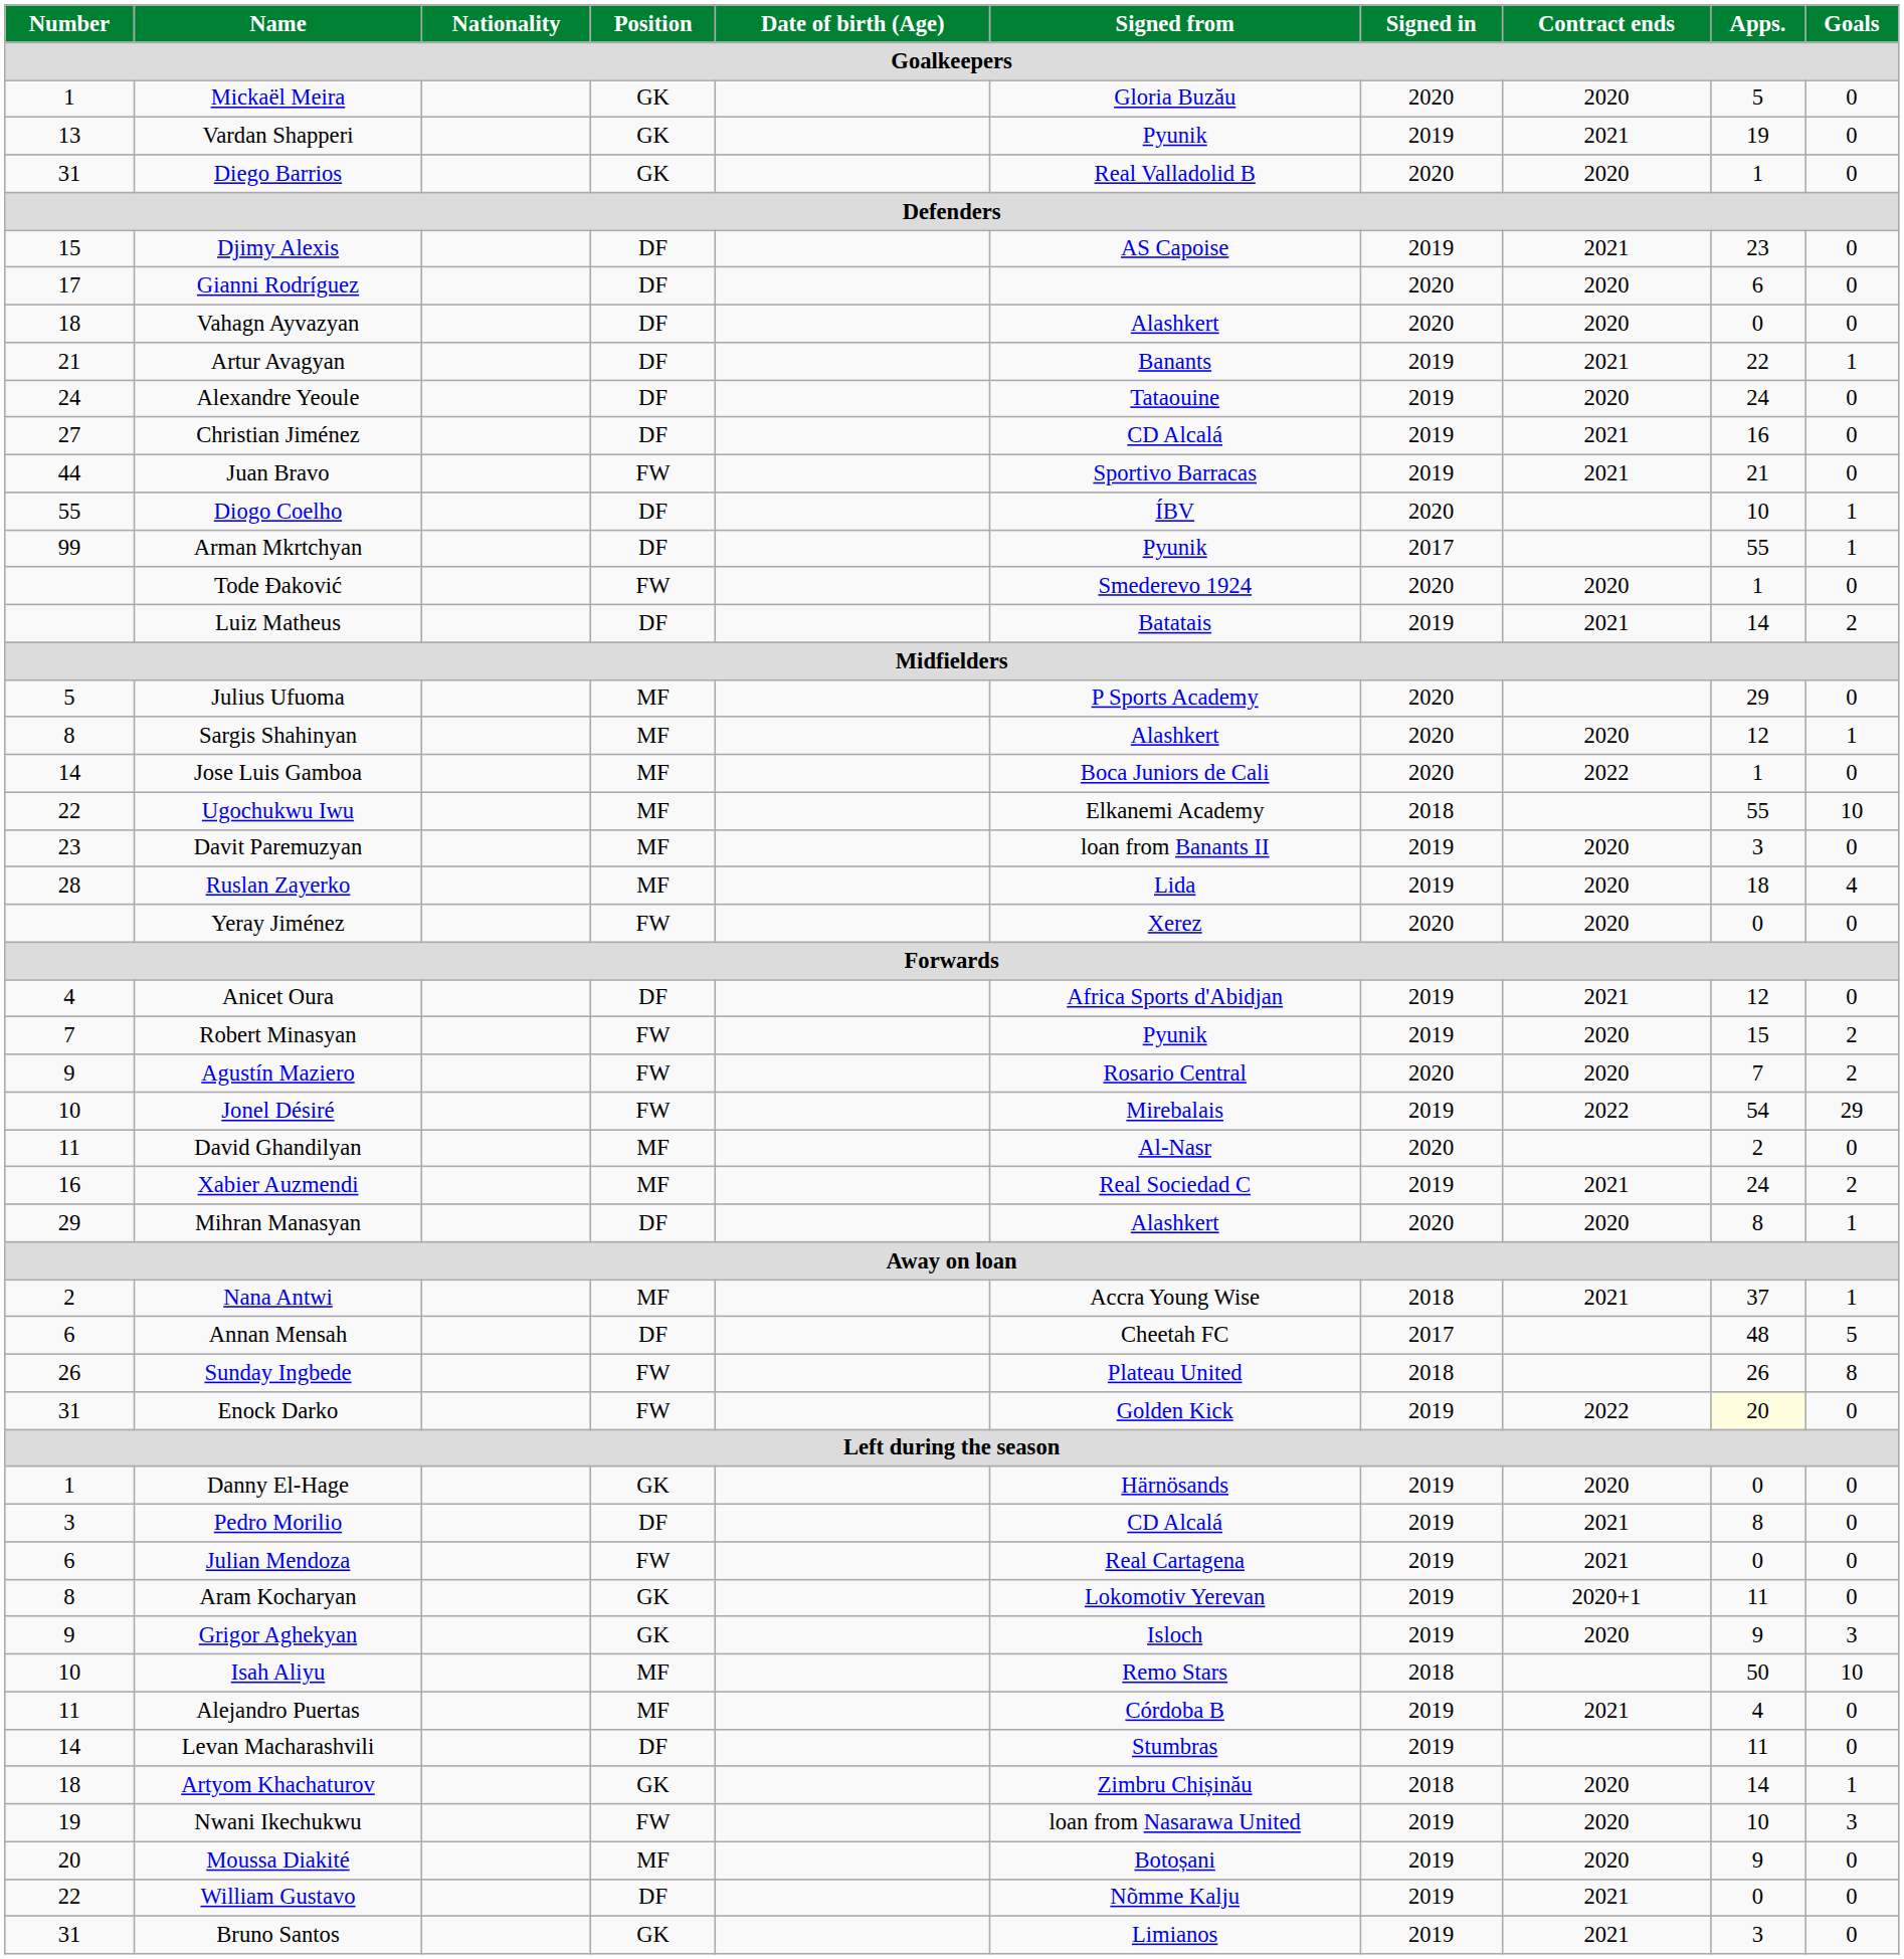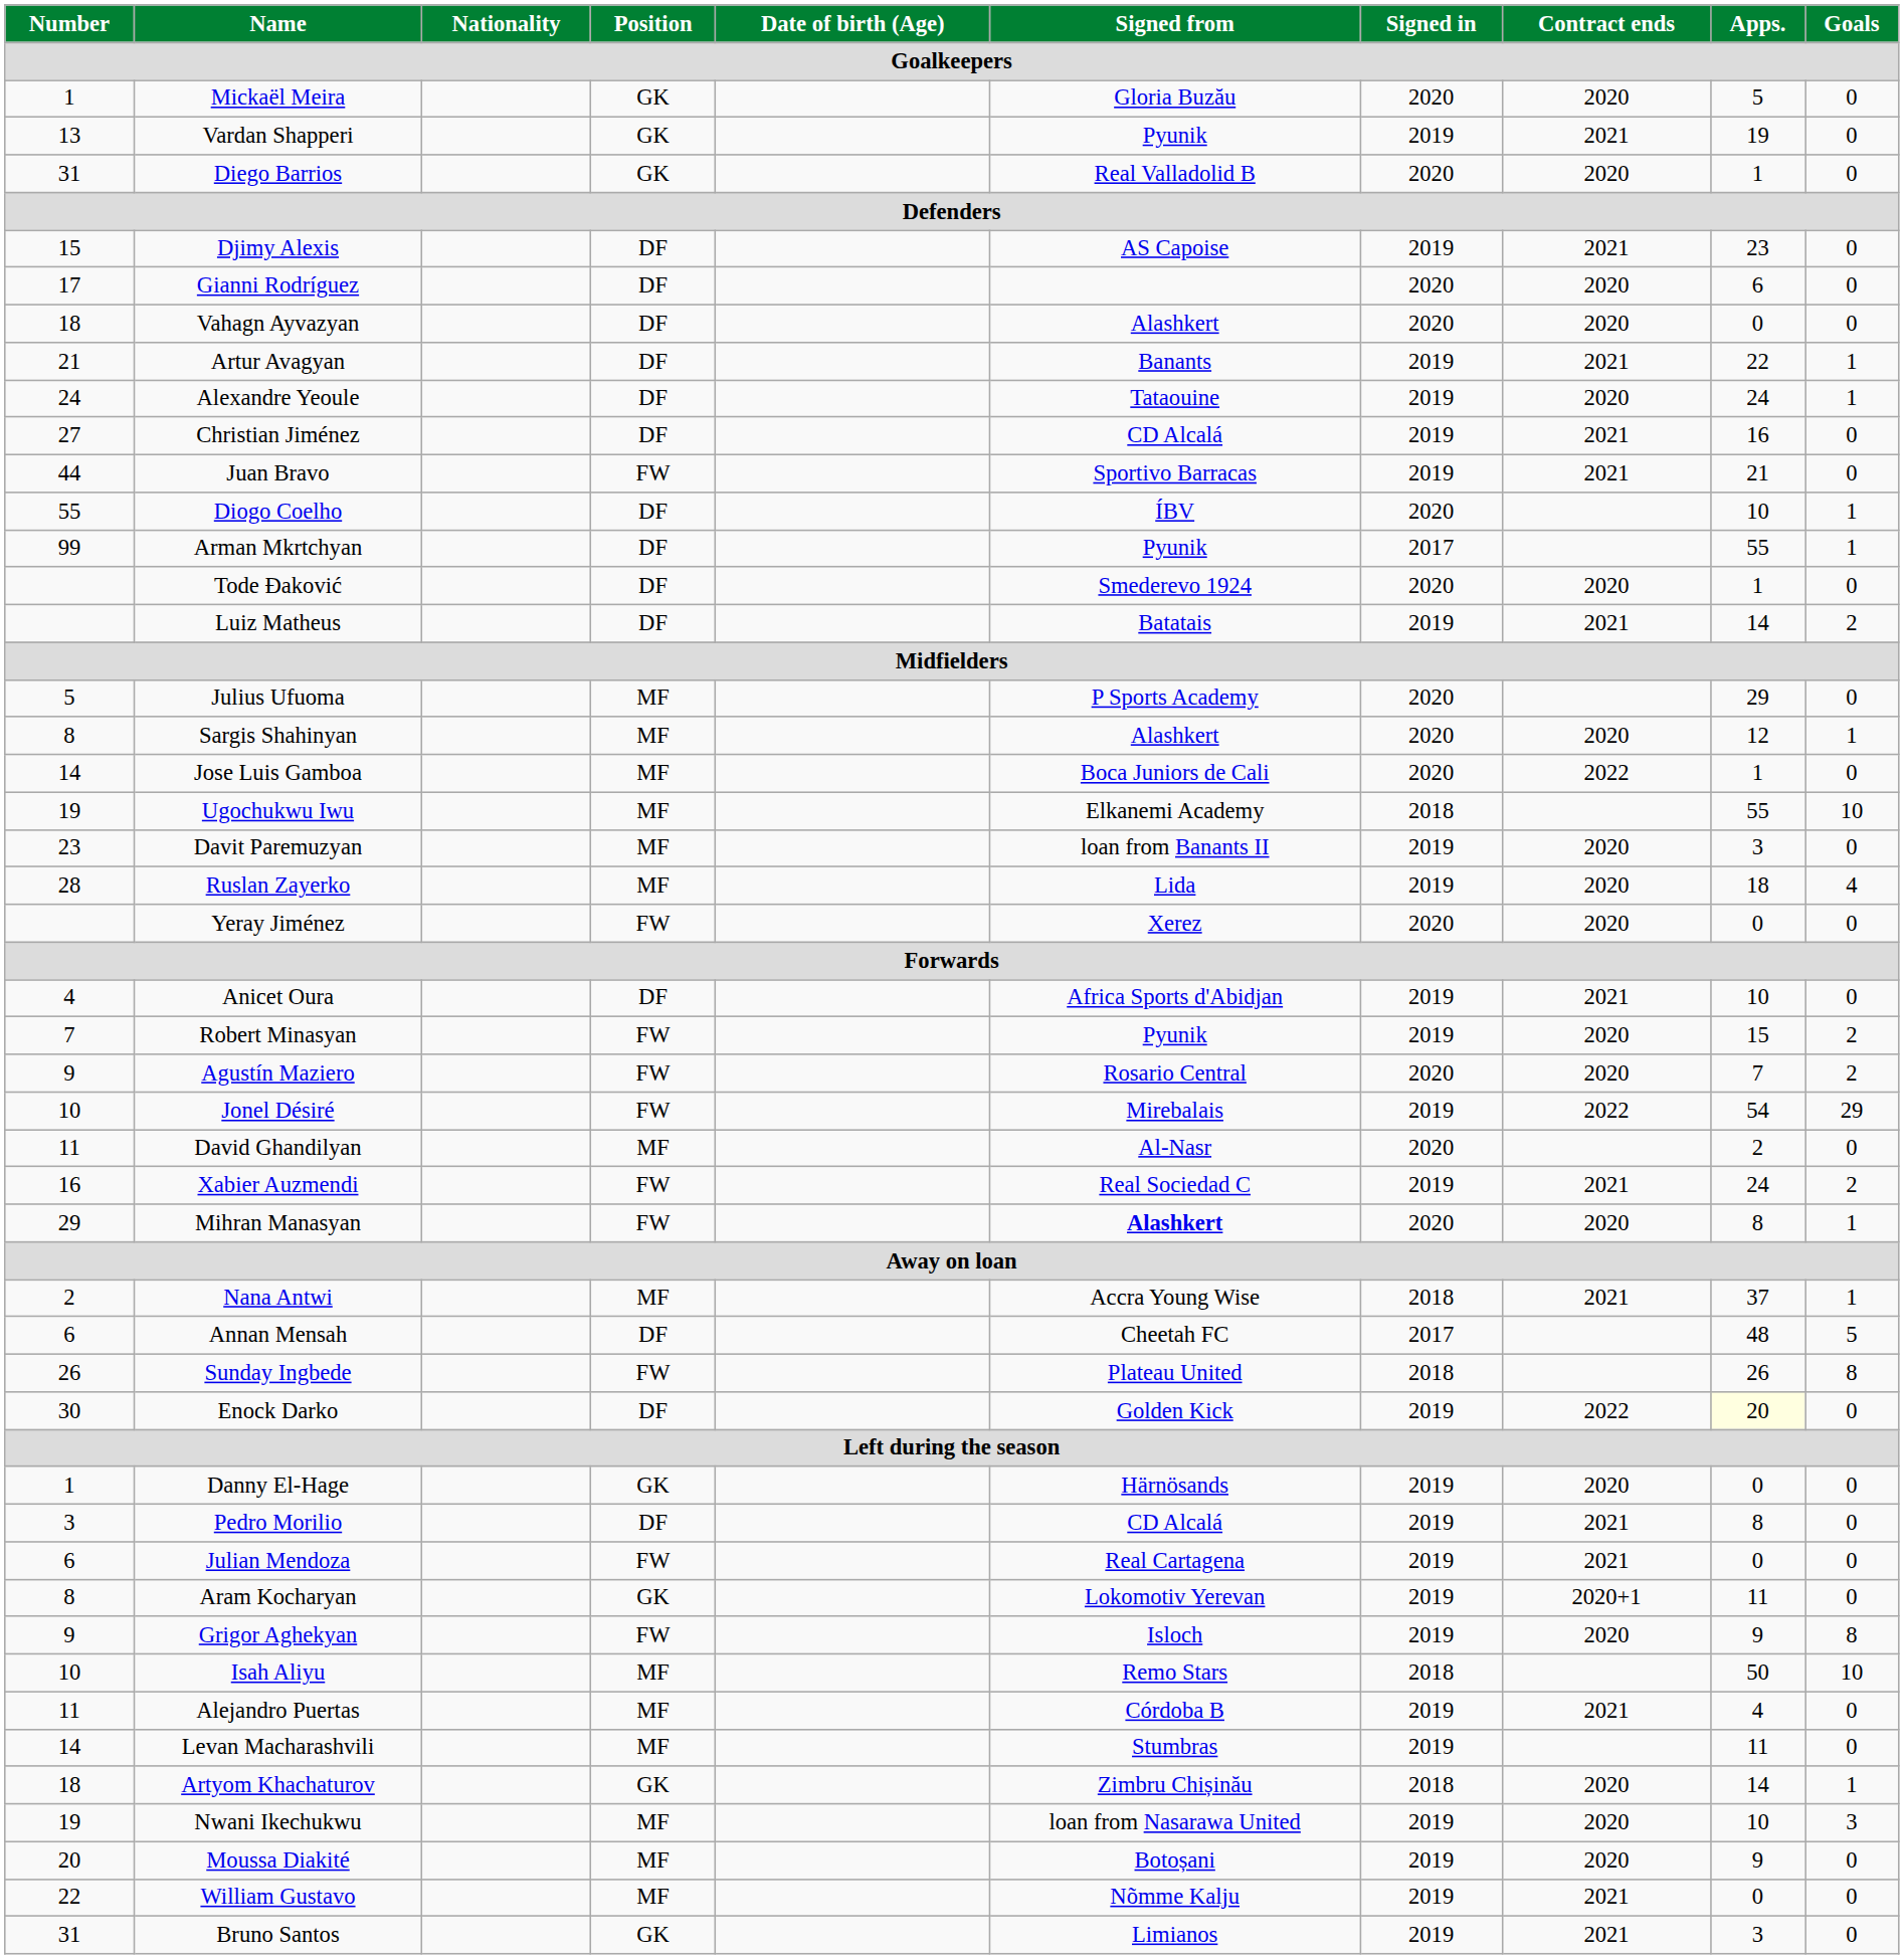Alexandre Yeoule | Goals: 0 -> 1
Tode Đaković | Position: FW -> DF
Ugochukwu Iwu | Number: 22 -> 19
Anicet Oura | Apps.: 12 -> 10
Xabier Auzmendi | Position: MF -> FW
Mihran Manasyan | Position: DF -> FW
Mihran Manasyan | Signed from: normal -> bold
Enock Darko | Number: 31 -> 30
Enock Darko | Position: FW -> DF
Grigor Aghekyan | Position: GK -> FW
Grigor Aghekyan | Goals: 3 -> 8
Levan Macharashvili | Position: DF -> MF
Nwani Ikechukwu | Position: FW -> MF
William Gustavo | Position: DF -> MF
